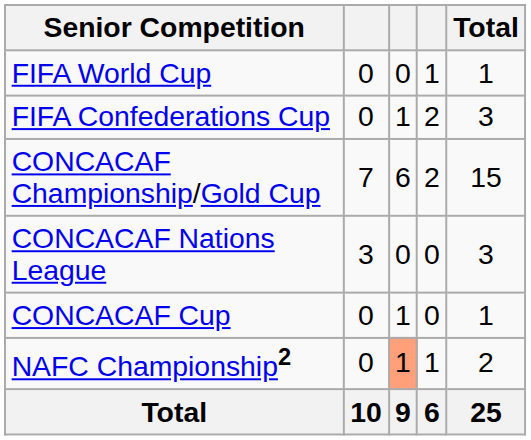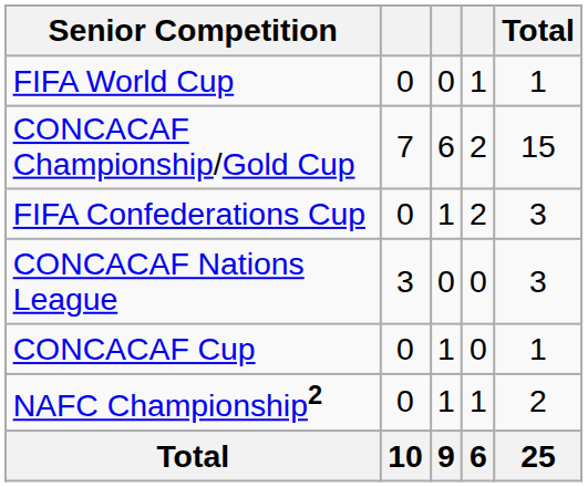rows swapped: FIFA Confederations Cup <-> CONCACAF Championship/Gold Cup
NAFC Championship2 | column 3: lightsalmon background -> no background
